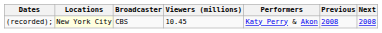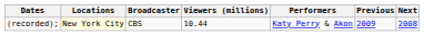(recorded); | Viewers (millions): 10.45 -> 10.44
(recorded); | Previous: 2008 -> 2009
